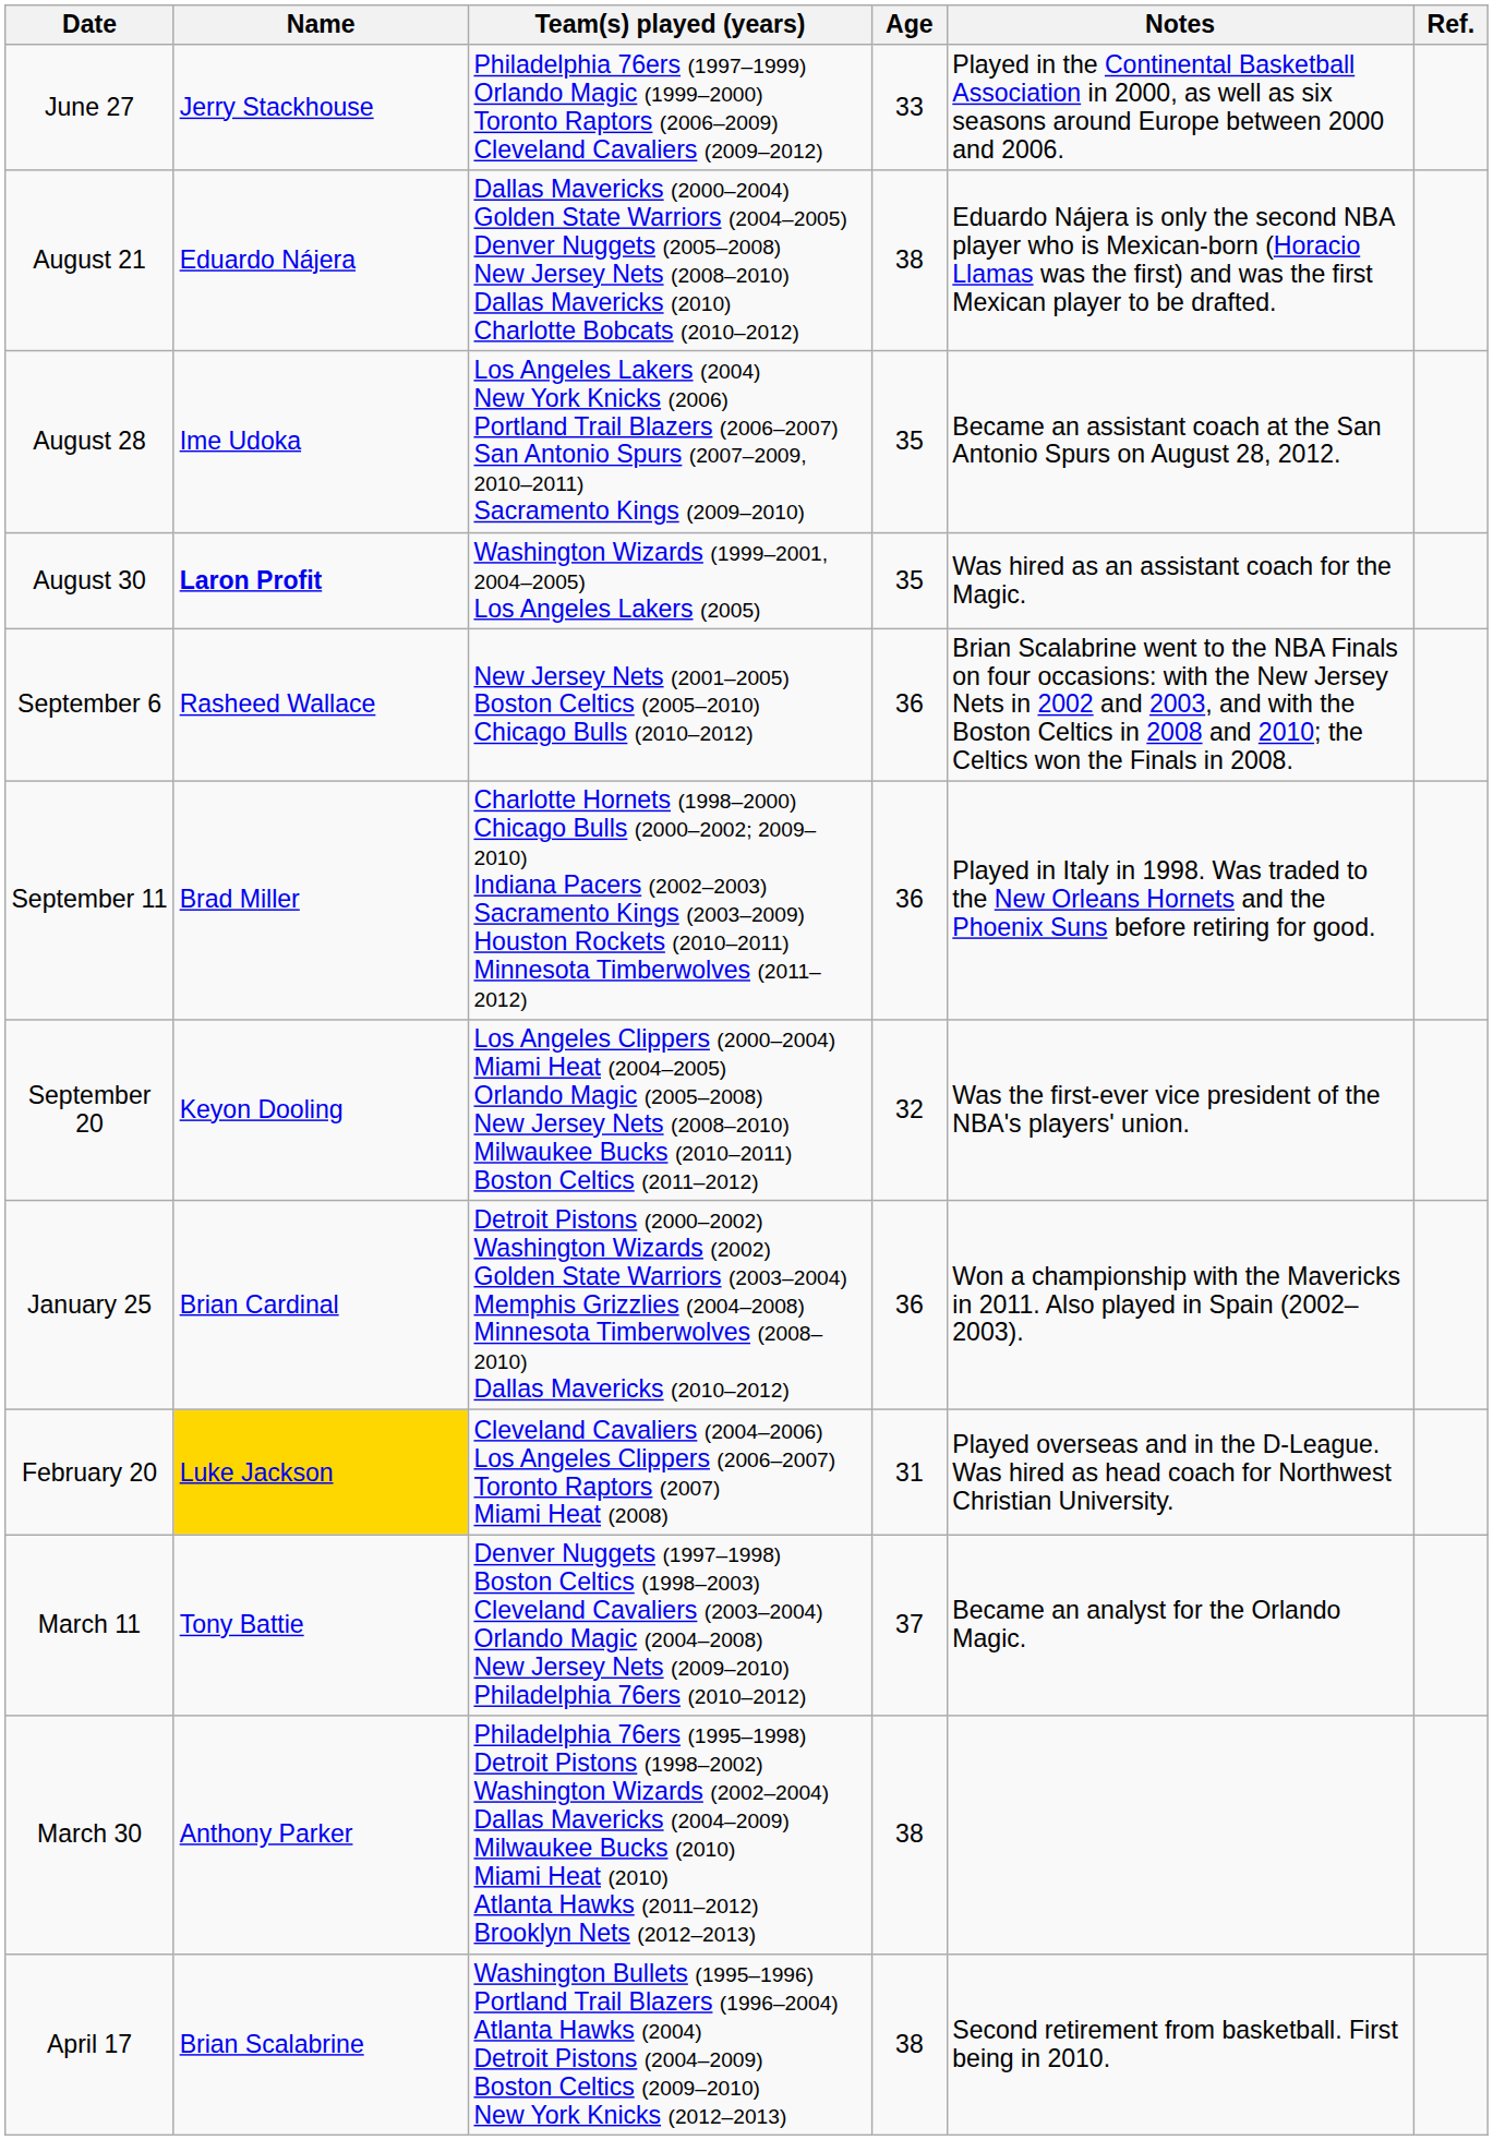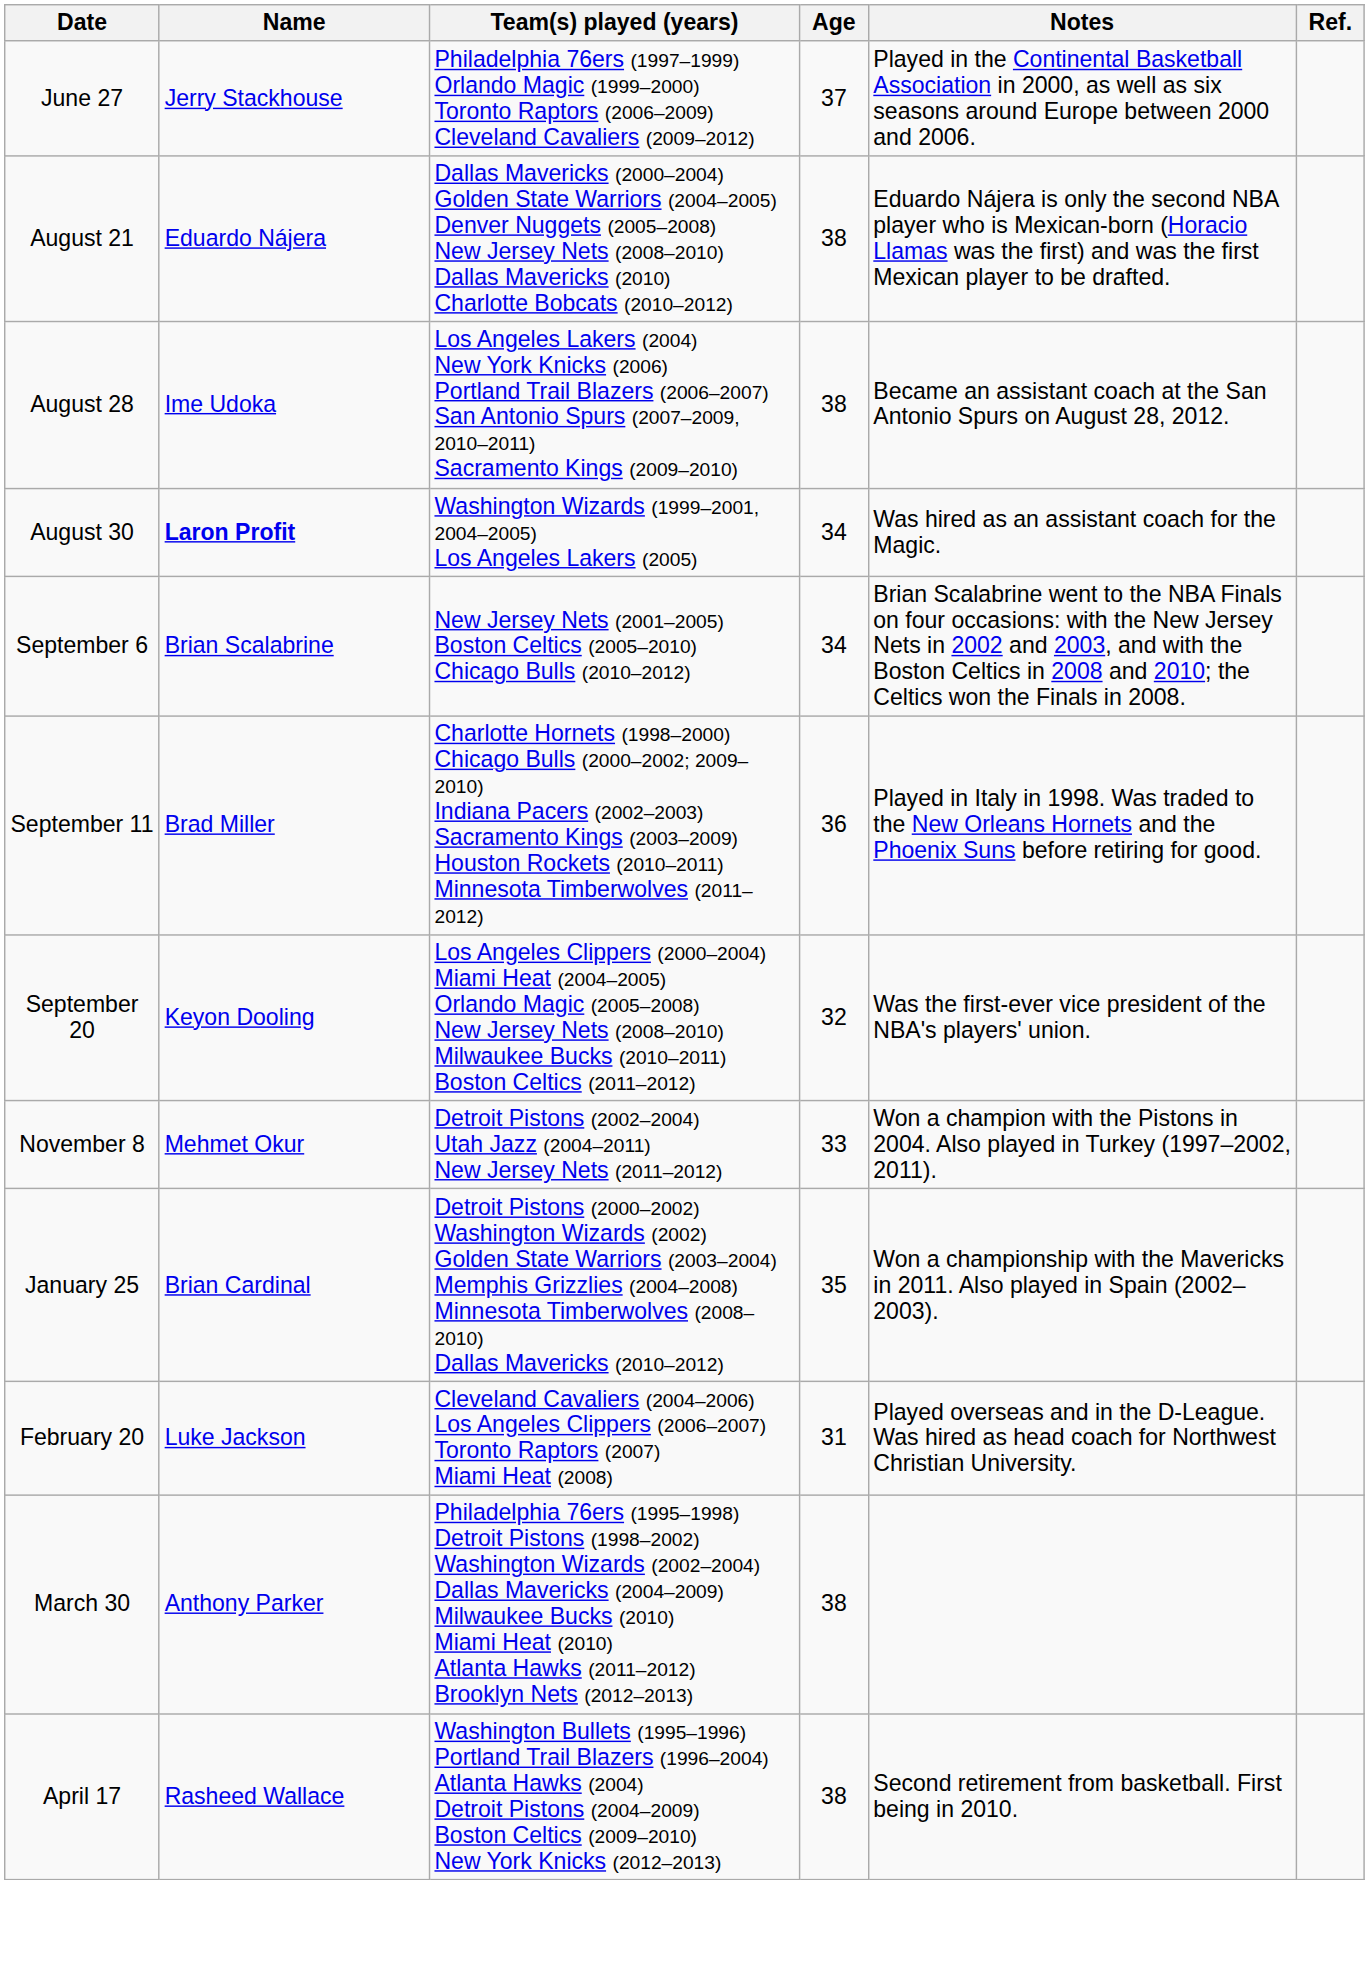June 27 | Age: 33 -> 37
August 28 | Age: 35 -> 38
August 30 | Age: 35 -> 34
September 6 | Name: Rasheed Wallace -> Brian Scalabrine
September 6 | Age: 36 -> 34
+ row: November 8 | Mehmet Okur | Detroit Pistons (2002–2004) Utah Jazz (2004–2011) New Jersey Nets (2011–2012) | 33 | Won a champion with the Pistons in 2004. Also played in Turkey (1997–2002, 2011).
January 25 | Age: 36 -> 35
February 20 | Name: gold background -> no background
- row: March 11 | Tony Battie | Denver Nuggets (1997–1998) Boston Celtics (1998–2003) Cleveland Cavaliers (2003–2004) Orlando Magic (2004–2008) New Jersey Nets (2009–2010) Philadelphia 76ers (2010–2012) | 37 | Became an analyst for the Orlando Magic.
April 17 | Name: Brian Scalabrine -> Rasheed Wallace
